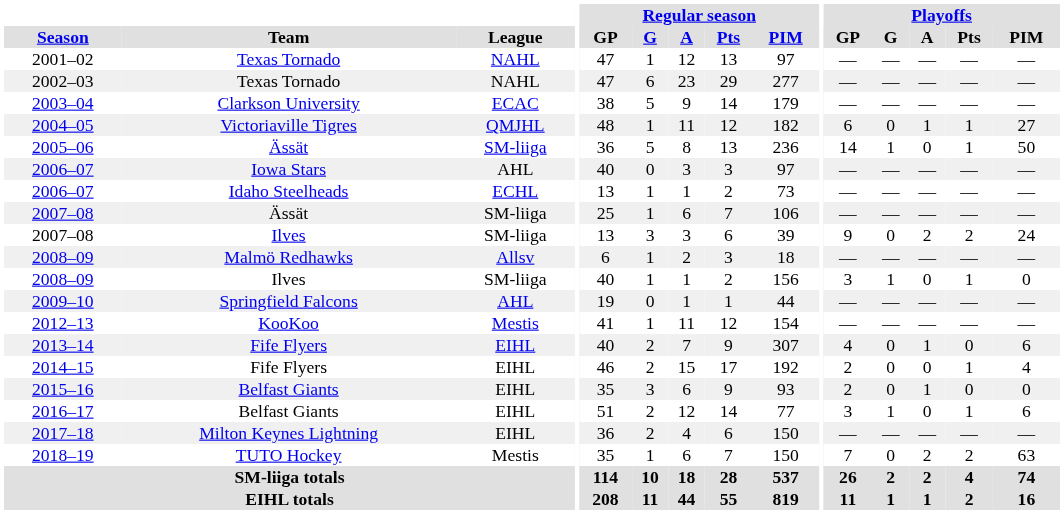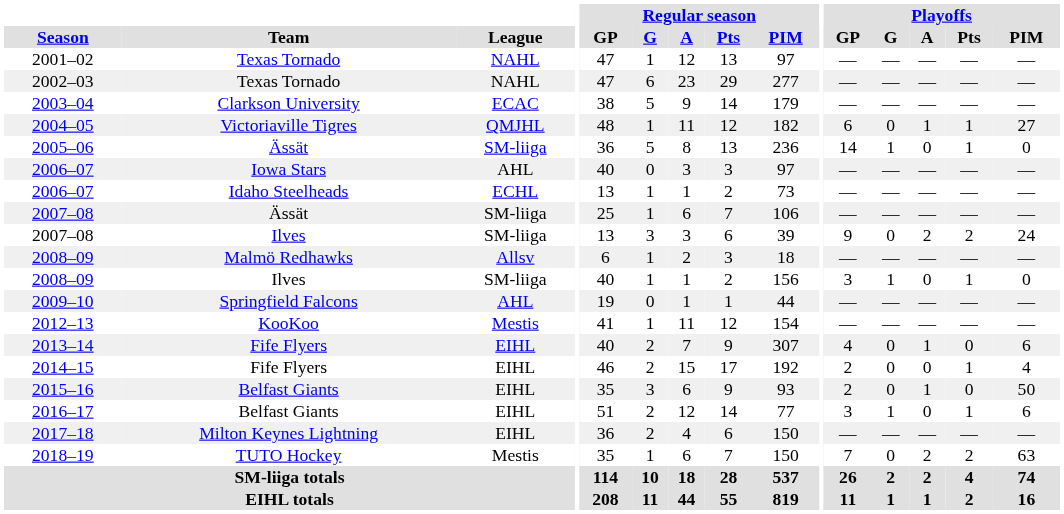2005–06 | Playoffs / PIM: 50 -> 0
2015–16 | Playoffs / PIM: 0 -> 50
